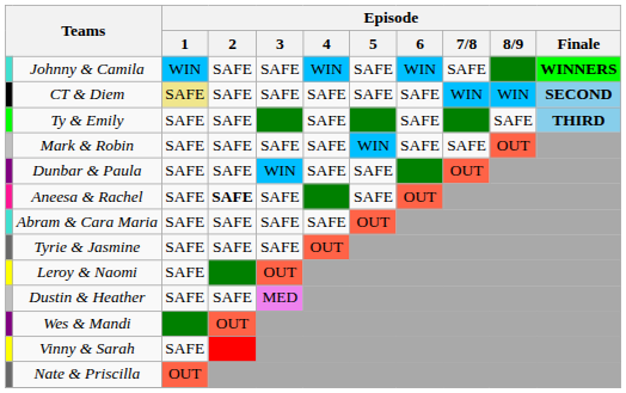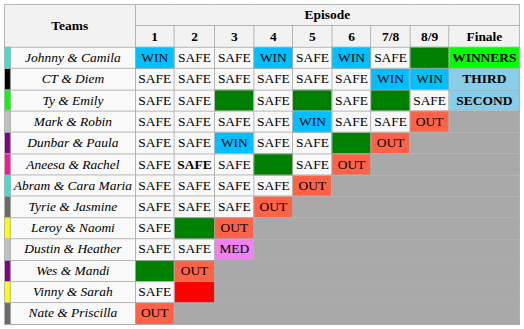CT & Diem | Episode / 1: khaki background -> no background
CT & Diem | Episode / Finale: SECOND -> THIRD
Ty & Emily | Episode / Finale: THIRD -> SECOND
